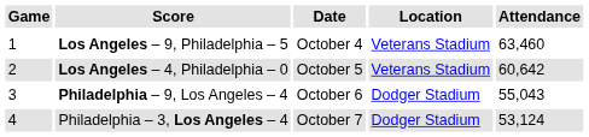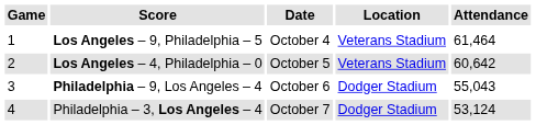Los Angeles – 9, Philadelphia – 5 | Attendance: 63,460 -> 61,464
